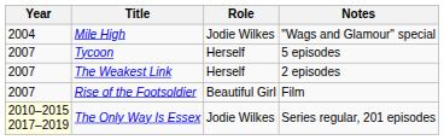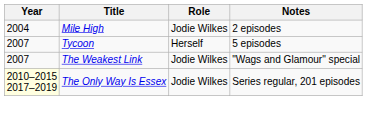Mile High | Notes: "Wags and Glamour" special -> 2 episodes
The Weakest Link | Role: Herself -> Jodie Wilkes
The Weakest Link | Notes: 2 episodes -> "Wags and Glamour" special
- row: 2007 | Rise of the Footsoldier | Beautiful Girl | Film
